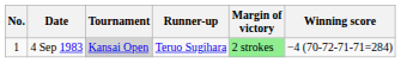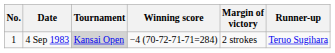columns swapped: Winning score <-> Runner-up
4 Sep 1983 | Margin of victory: lightgreen background -> no background
